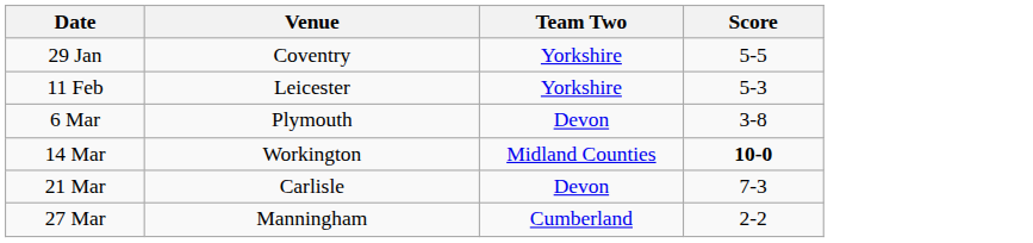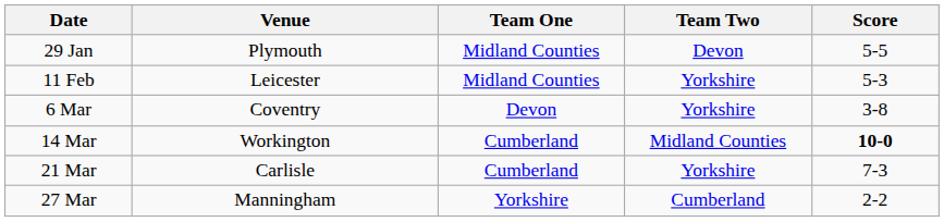+ column: Team One | Midland Counties | Midland Counties | Devon | Cumberland | Cumberland | Yorkshire
29 Jan | Venue: Coventry -> Plymouth
29 Jan | Team Two: Yorkshire -> Devon
6 Mar | Venue: Plymouth -> Coventry
6 Mar | Team Two: Devon -> Yorkshire
21 Mar | Team Two: Devon -> Yorkshire
